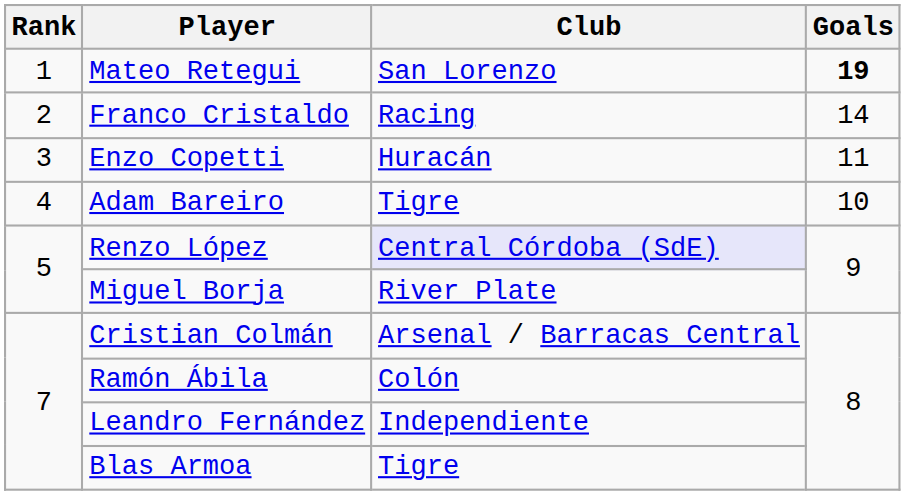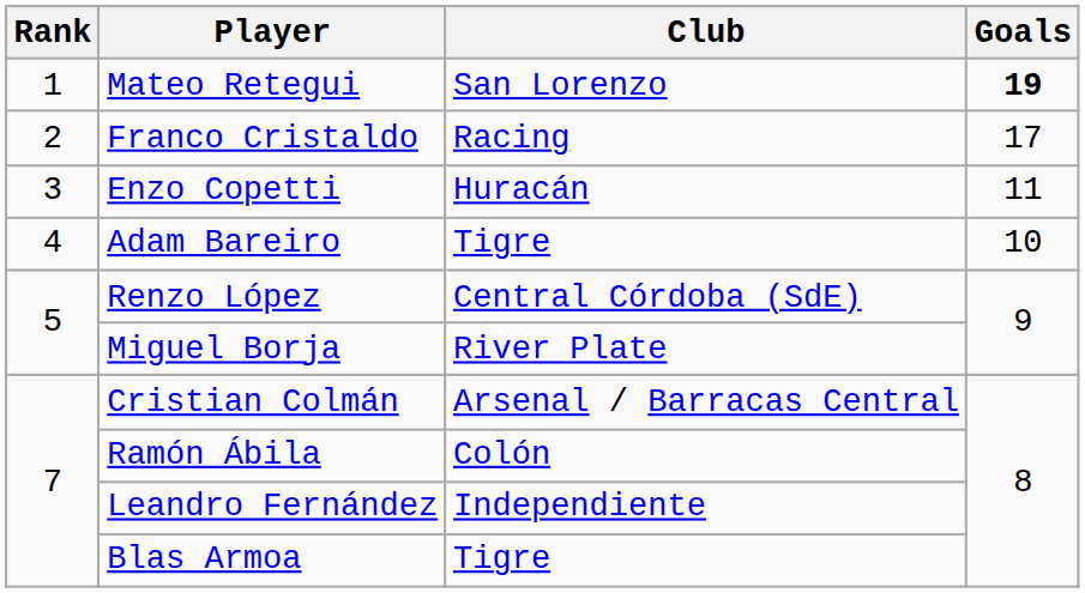Franco Cristaldo | Goals: 14 -> 17
Renzo López | Club: lavender background -> no background
